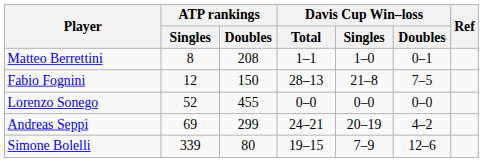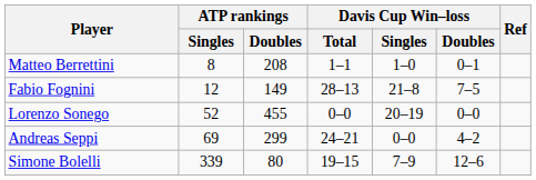Fabio Fognini | ATP rankings / Doubles: 150 -> 149
Lorenzo Sonego | Davis Cup Win–loss / Singles: 0–0 -> 20–19
Andreas Seppi | Davis Cup Win–loss / Singles: 20–19 -> 0–0
